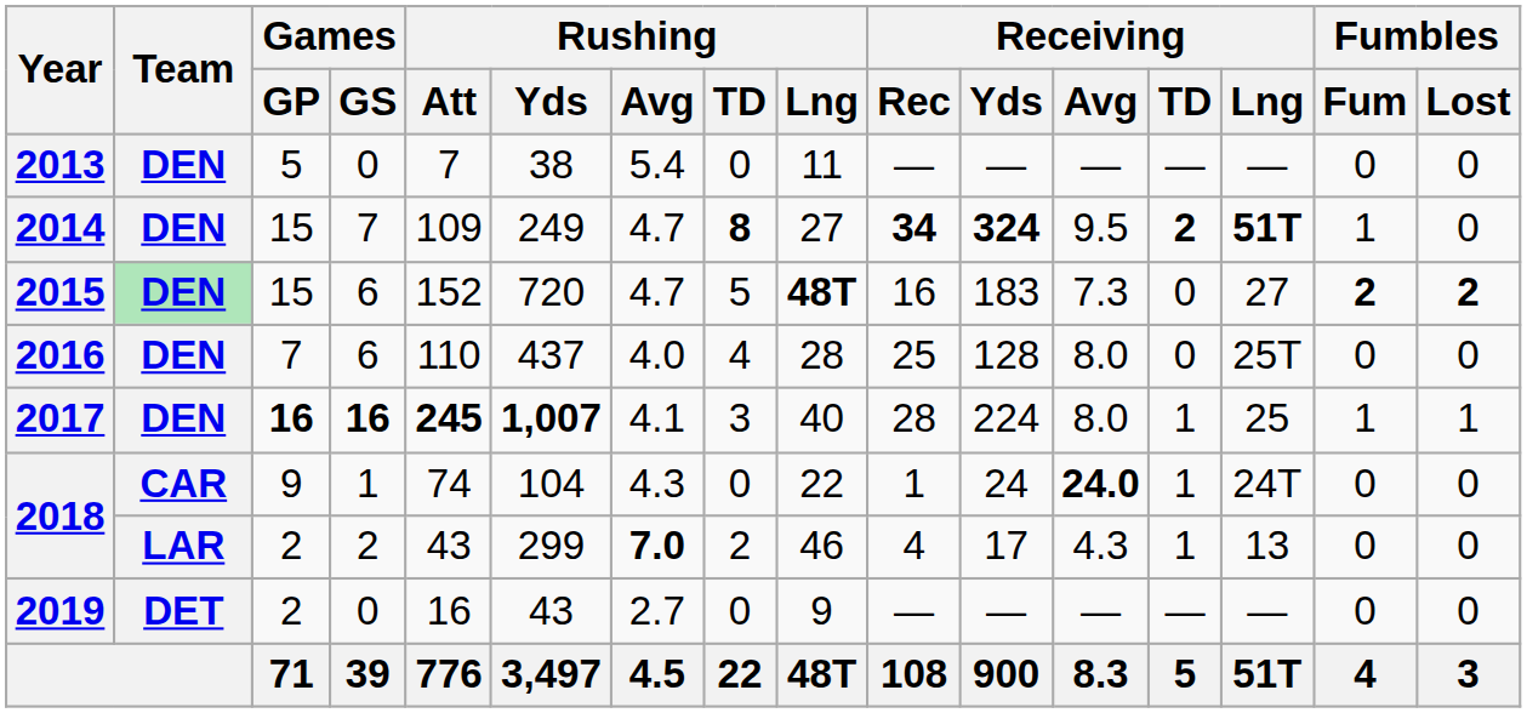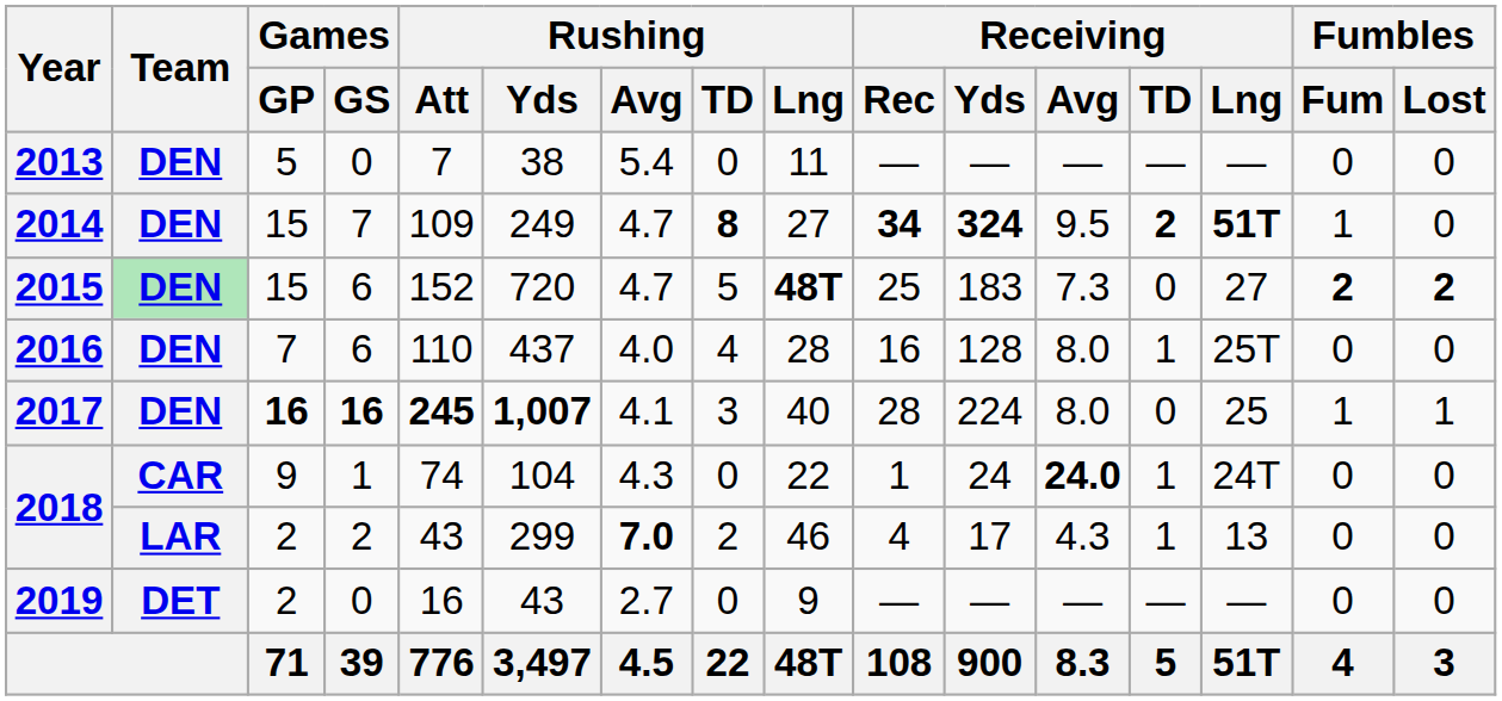2015 | Receiving / Rec: 16 -> 25
2016 | Receiving / Rec: 25 -> 16
2016 | Receiving / TD: 0 -> 1
2017 | Receiving / TD: 1 -> 0
